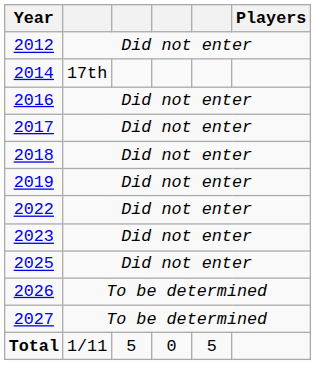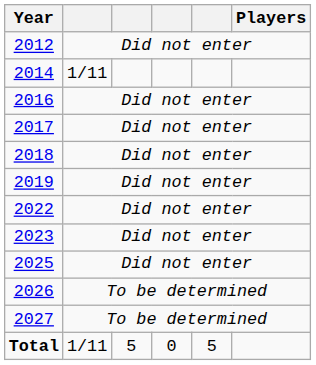2014 | column 2: 17th -> 1/11
